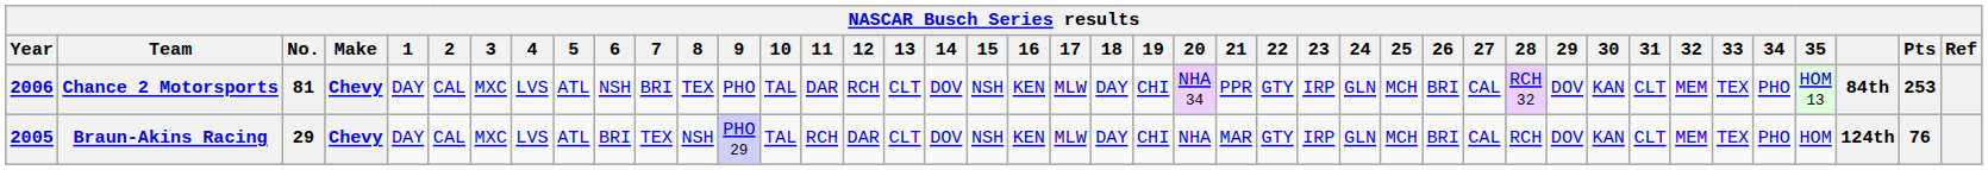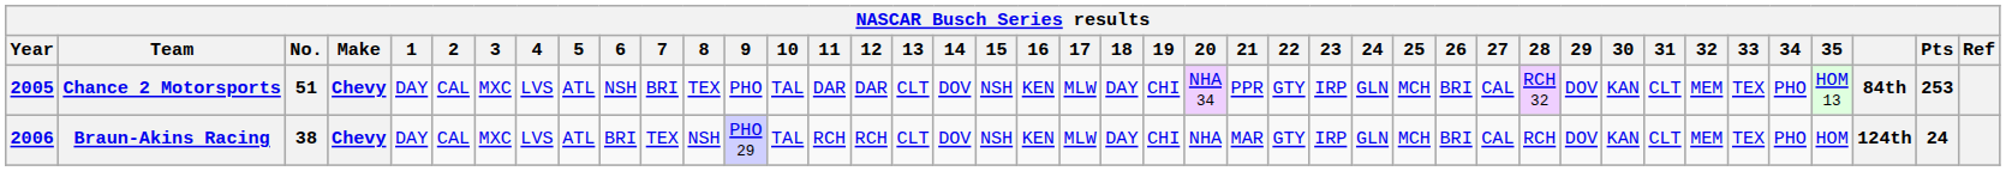Chance 2 Motorsports | Year: 2006 -> 2005
Chance 2 Motorsports | No.: 81 -> 51
Chance 2 Motorsports | 12: RCH -> DAR
Braun-Akins Racing | Year: 2005 -> 2006
Braun-Akins Racing | No.: 29 -> 38
Braun-Akins Racing | 12: DAR -> RCH
Braun-Akins Racing | Pts: 76 -> 24
